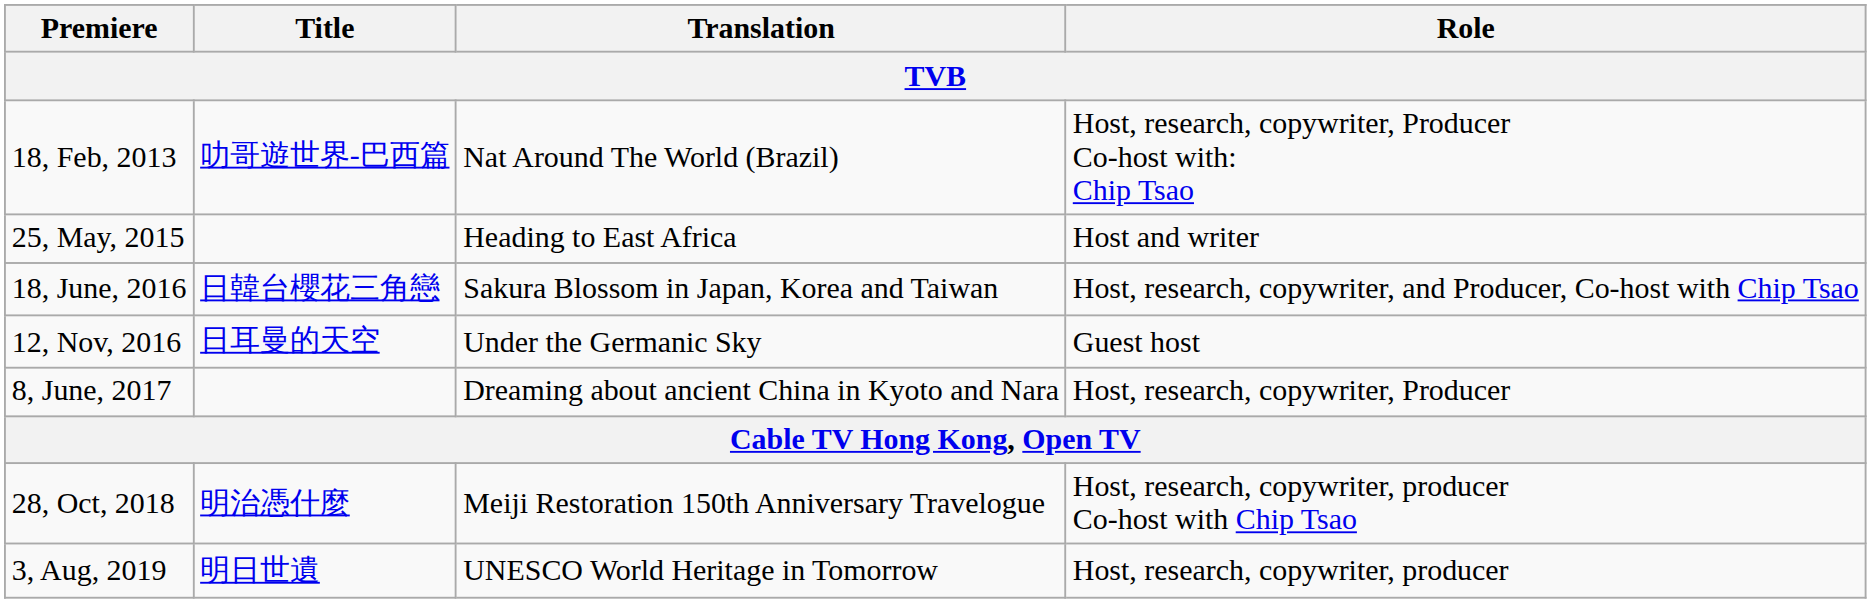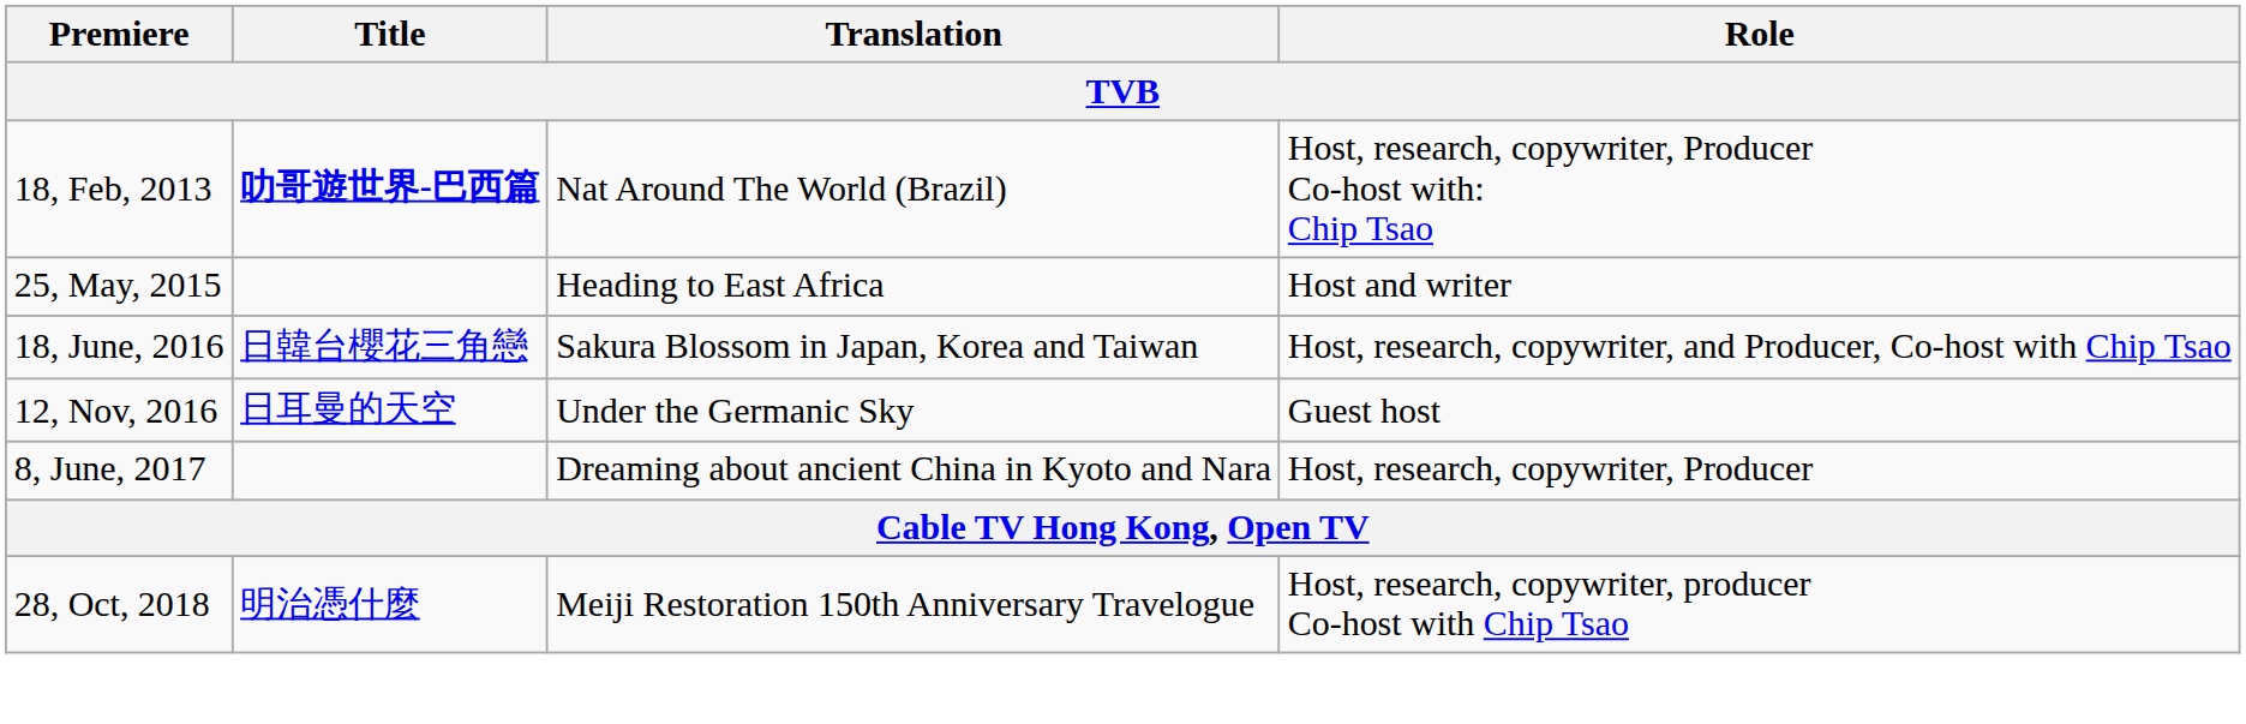18, Feb, 2013 | Title: normal -> bold
- row: 3, Aug, 2019 | 明日世遺 | UNESCO World Heritage in Tomorrow | Host, research, copywriter, producer
